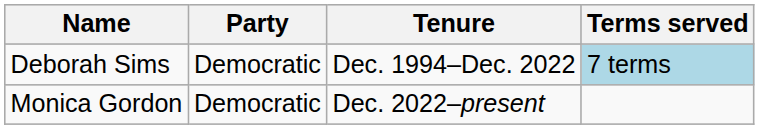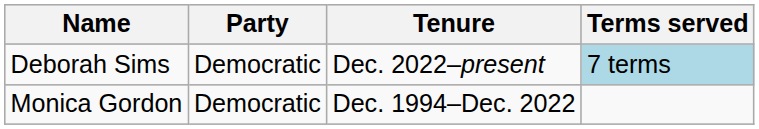Deborah Sims | Tenure: Dec. 1994–Dec. 2022 -> Dec. 2022–present
Monica Gordon | Tenure: Dec. 2022–present -> Dec. 1994–Dec. 2022
